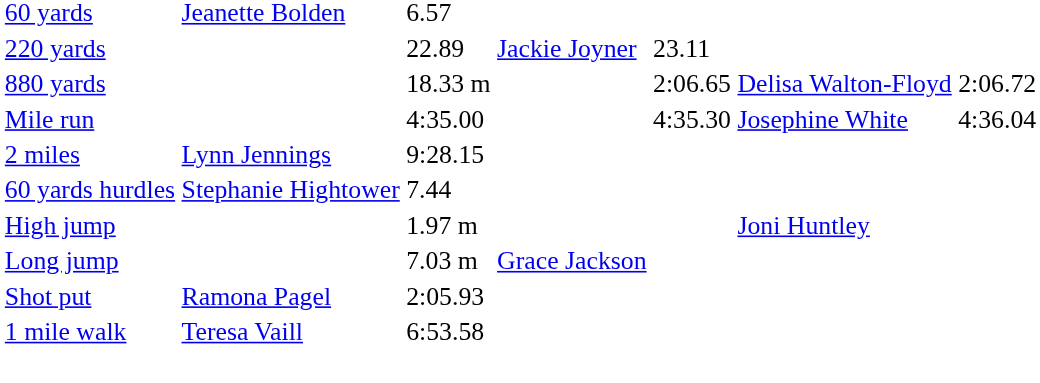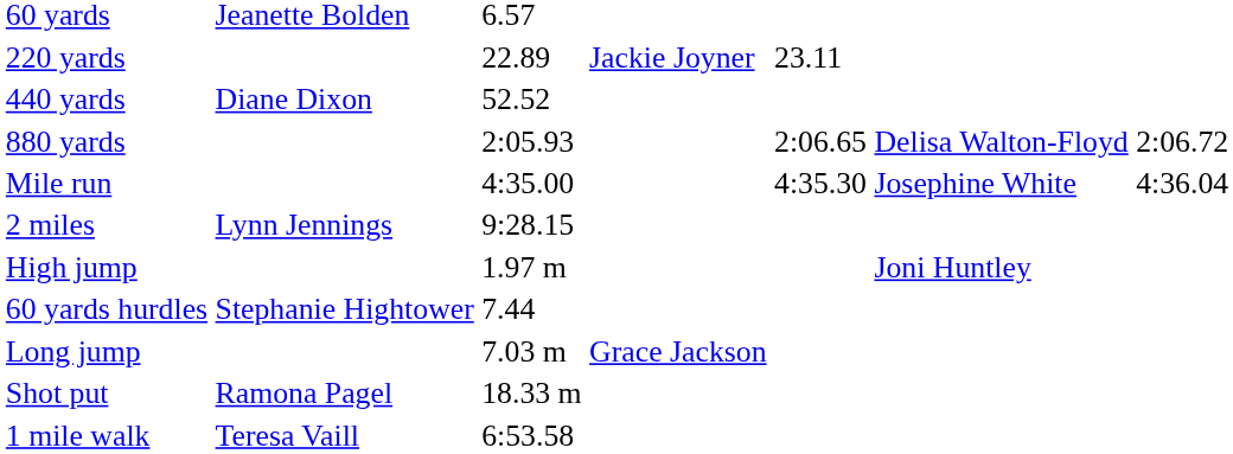+ row: 440 yards | Diane Dixon | 52.52
880 yards | column 3: 18.33 m -> 2:05.93
rows swapped: 60 yards hurdles <-> High jump
Shot put | column 3: 2:05.93 -> 18.33 m
